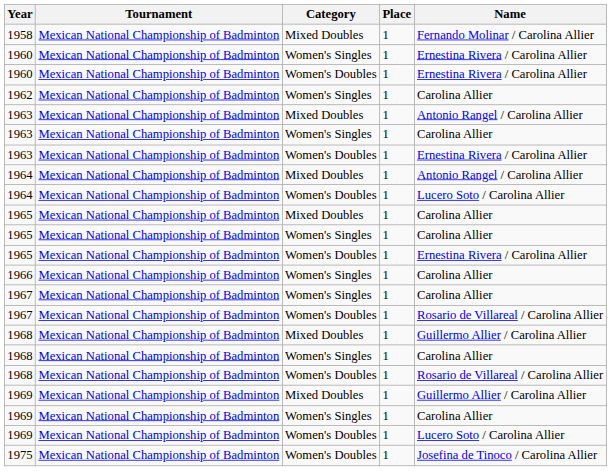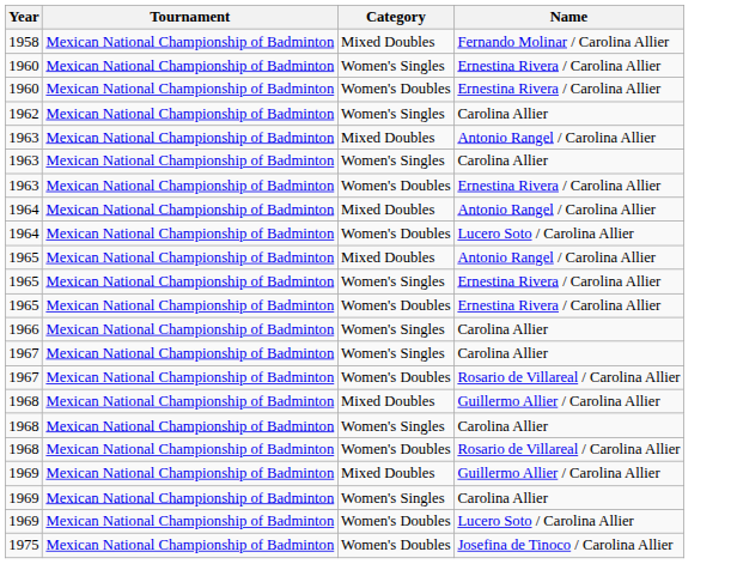- column: Place | 1 | 1 | 1 | 1 | 1 | 1 | 1 | 1 | 1 | 1 | 1 | 1 | 1 | 1 | 1 | 1 | 1 | 1 | 1 | 1 | 1 | 1
1965 / Mixed Doubles | Name: Carolina Allier -> Antonio Rangel / Carolina Allier
1965 / Women's Singles | Name: Carolina Allier -> Ernestina Rivera / Carolina Allier
